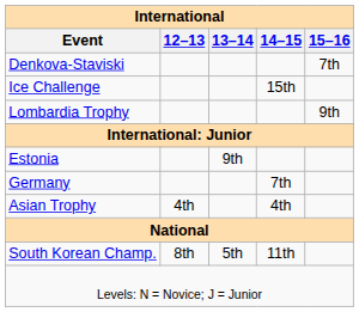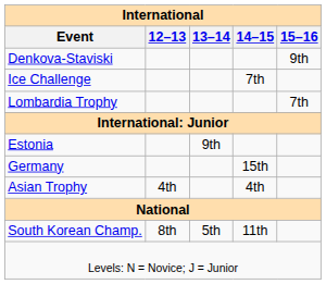Denkova-Staviski | 15–16: 7th -> 9th
Ice Challenge | 14–15: 15th -> 7th
Lombardia Trophy | 15–16: 9th -> 7th
Germany | 14–15: 7th -> 15th
